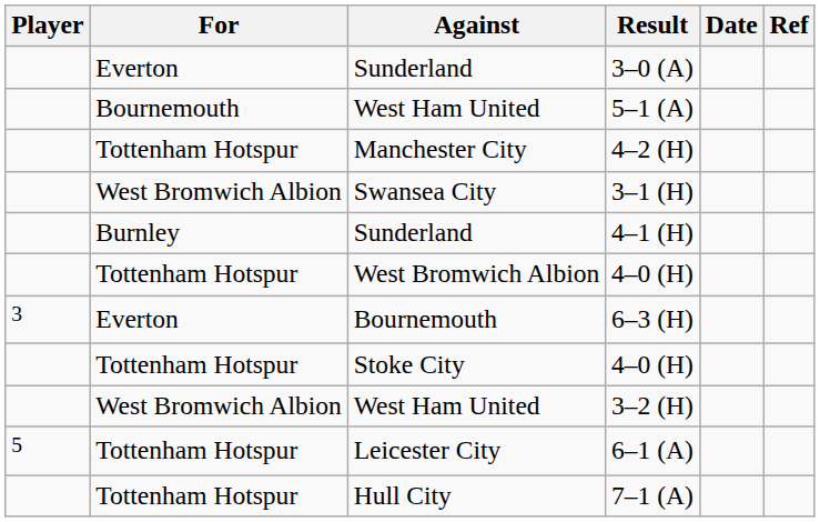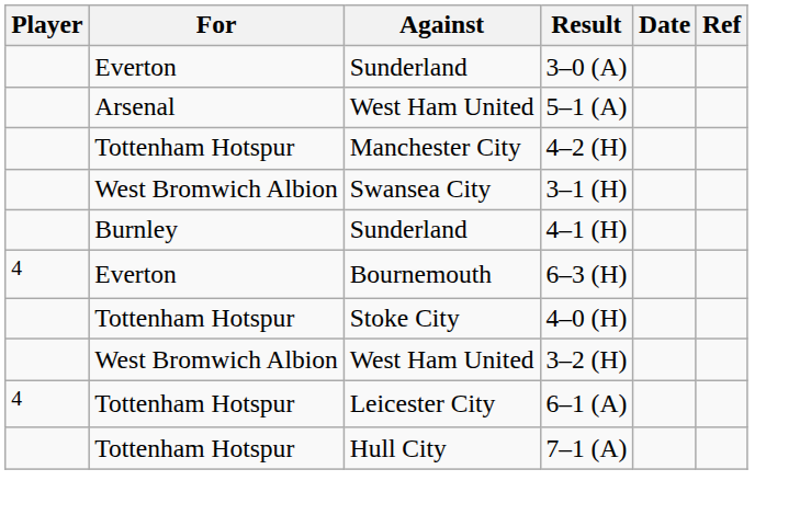5–1 (A) | For: Bournemouth -> Arsenal
- row: Tottenham Hotspur | West Bromwich Albion | 4–0 (H)
6–3 (H) | Player: 3 -> 4
6–1 (A) | Player: 5 -> 4
